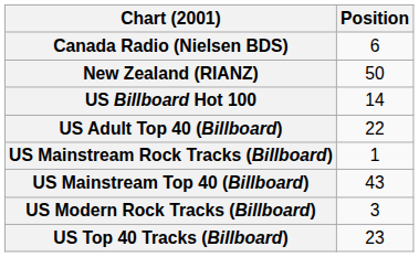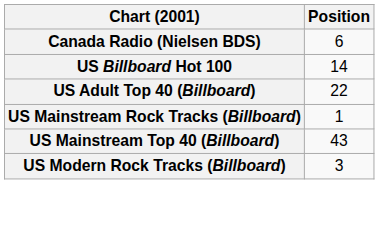- row: New Zealand (RIANZ) | 50
- row: US Top 40 Tracks (Billboard) | 23
